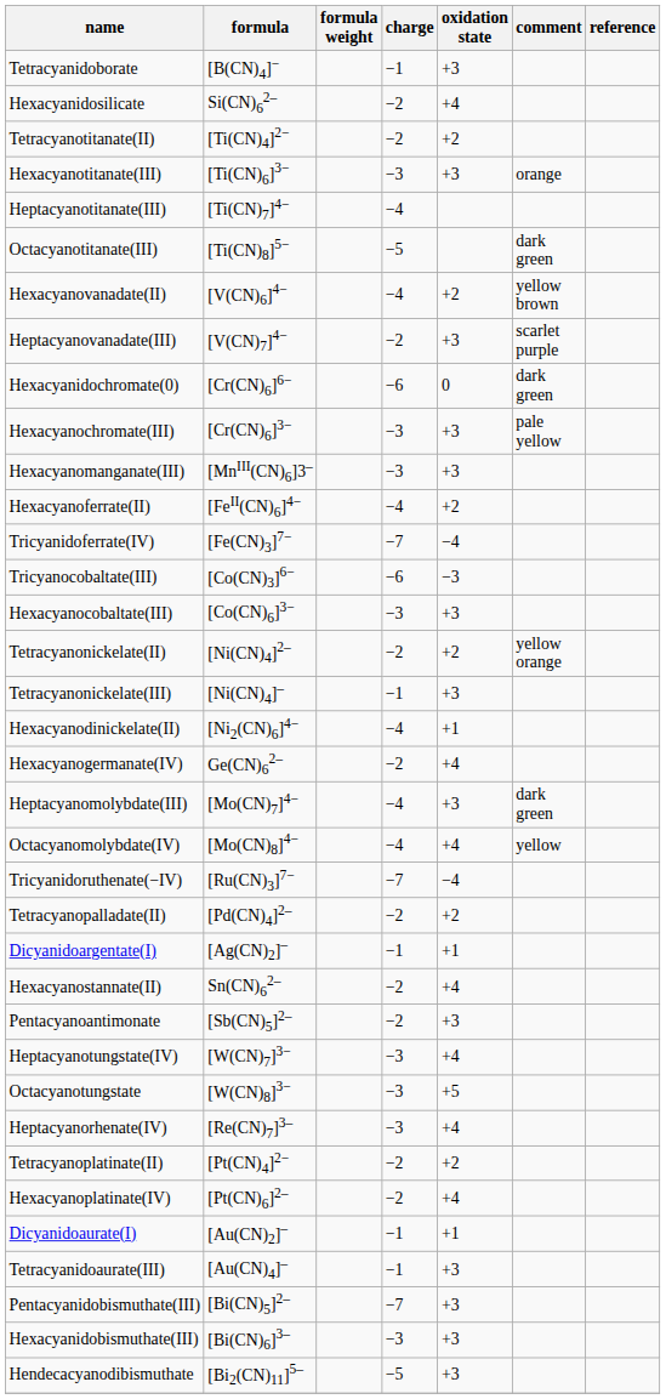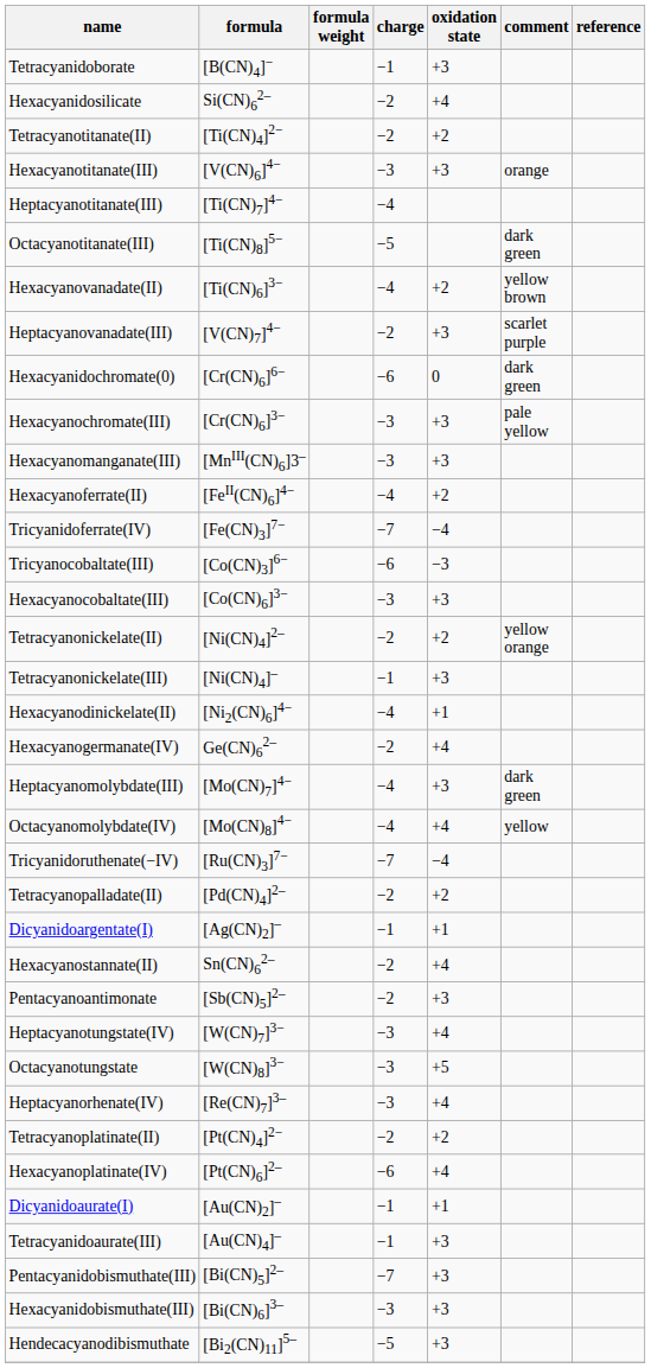Hexacyanotitanate(III) | formula: [Ti(CN)6]3− -> [V(CN)6]4−
Hexacyanovanadate(II) | formula: [V(CN)6]4− -> [Ti(CN)6]3−
Hexacyanoplatinate(IV) | charge: −2 -> −6
